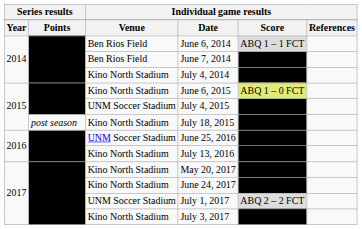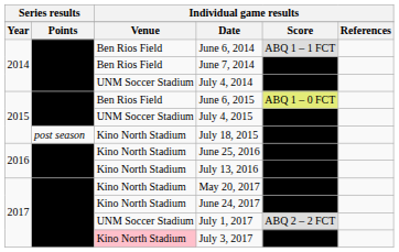July 4, 2014 | column 3: Kino North Stadium -> UNM Soccer Stadium
June 6, 2015 | column 3: Kino North Stadium -> Ben Rios Field
June 25, 2016 | column 3: UNM Soccer Stadium -> Kino North Stadium
July 3, 2017 | column 3: no background -> pink background
